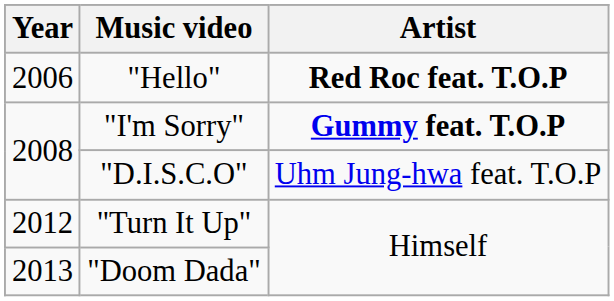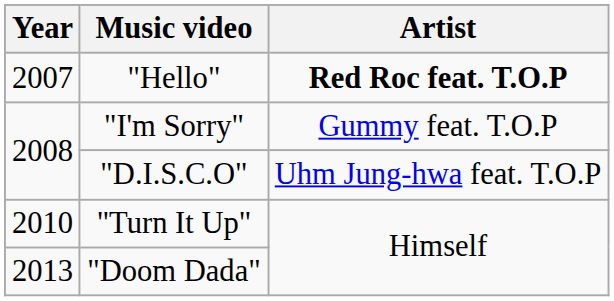"Hello" | Year: 2006 -> 2007
"I'm Sorry" | Artist: bold -> normal
"Turn It Up" | Year: 2012 -> 2010
